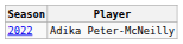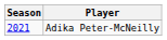Adika Peter-McNeilly | Season: 2022 -> 2021
